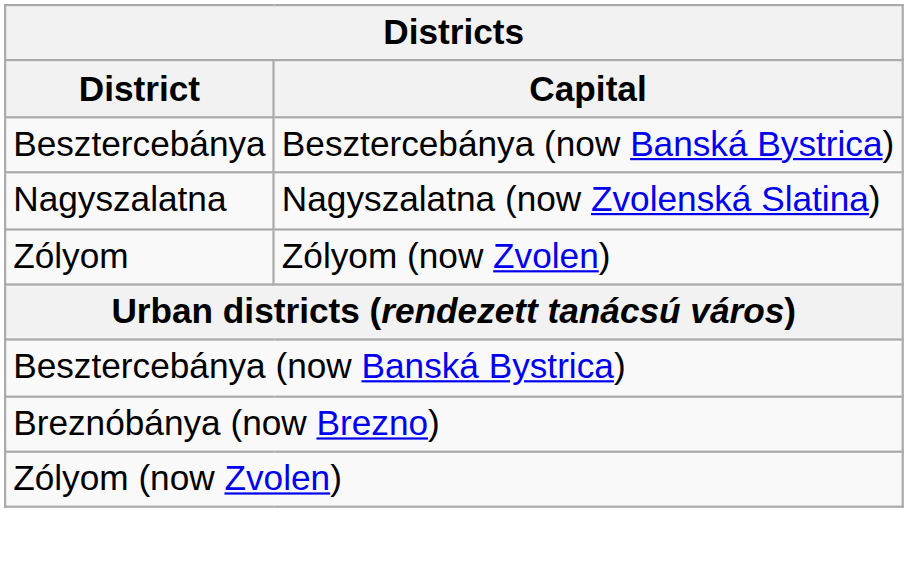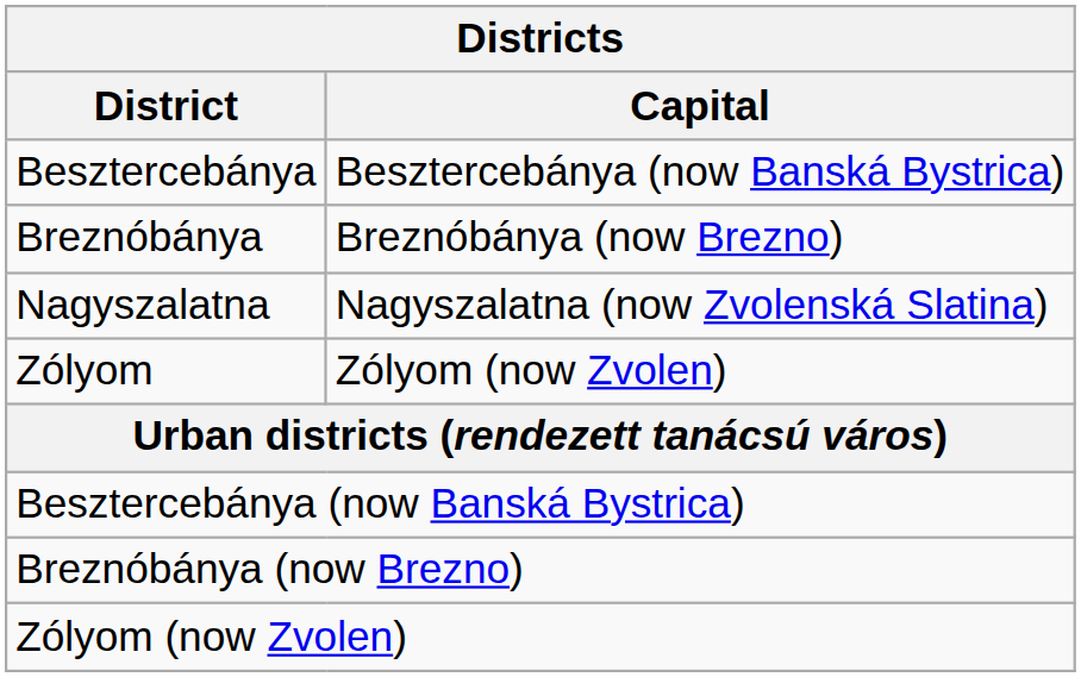+ row: Breznóbánya | Breznóbánya (now Brezno)
